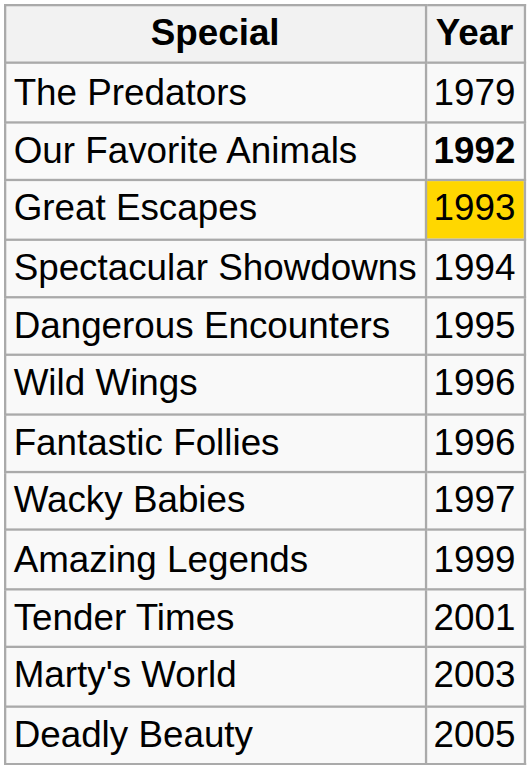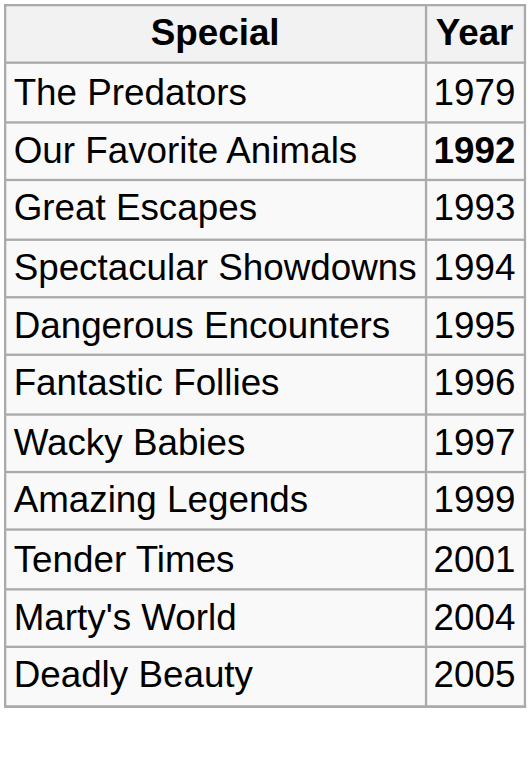Great Escapes | Year: gold background -> no background
- row: Wild Wings | 1996
Marty's World | Year: 2003 -> 2004
